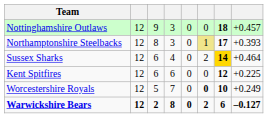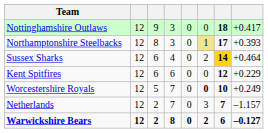Nottinghamshire Outlaws | column 8: +0.457 -> +0.417
Kent Spitfires | column 8: +0.225 -> +0.229
+ row: Netherlands | 12 | 2 | 7 | 0 | 3 | 7 | –1.157
